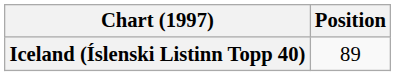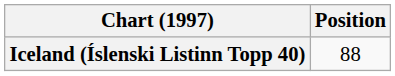Iceland (Íslenski Listinn Topp 40) | Position: 89 -> 88
